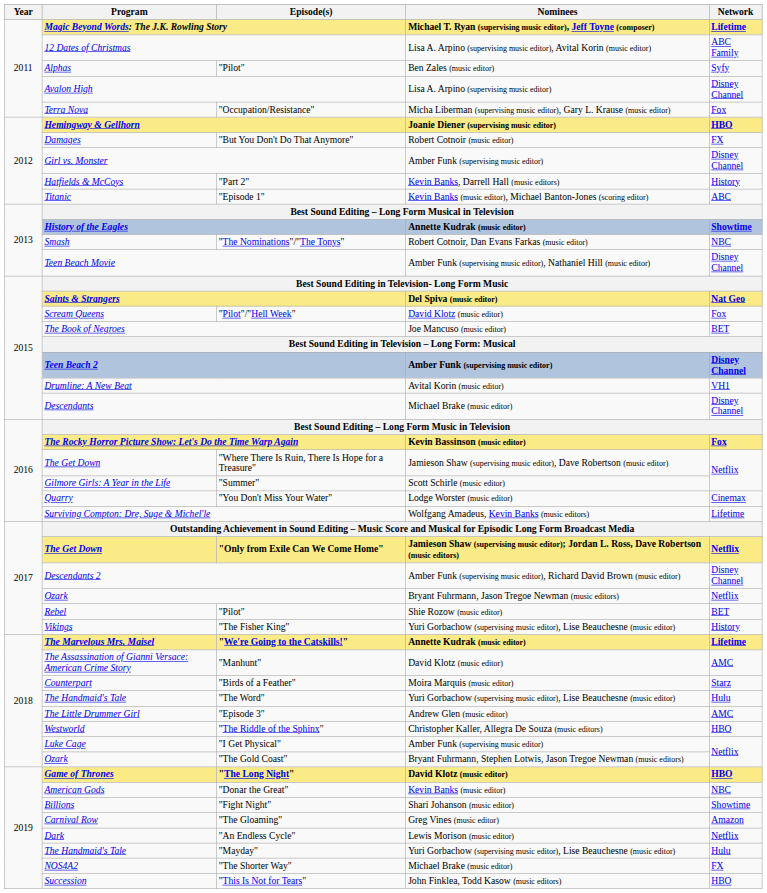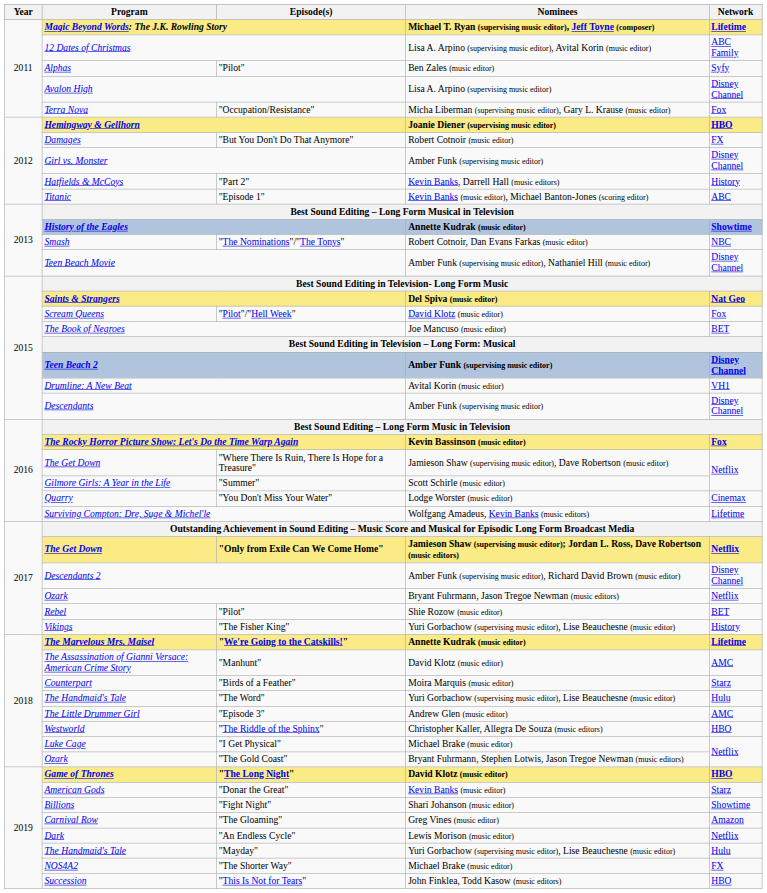Descendants | Nominees: Michael Brake (music editor) -> Amber Funk (supervising music editor)
"I Get Physical" | Nominees: Amber Funk (supervising music editor) -> Michael Brake (music editor)
"Donar the Great" | Network: NBC -> Starz
